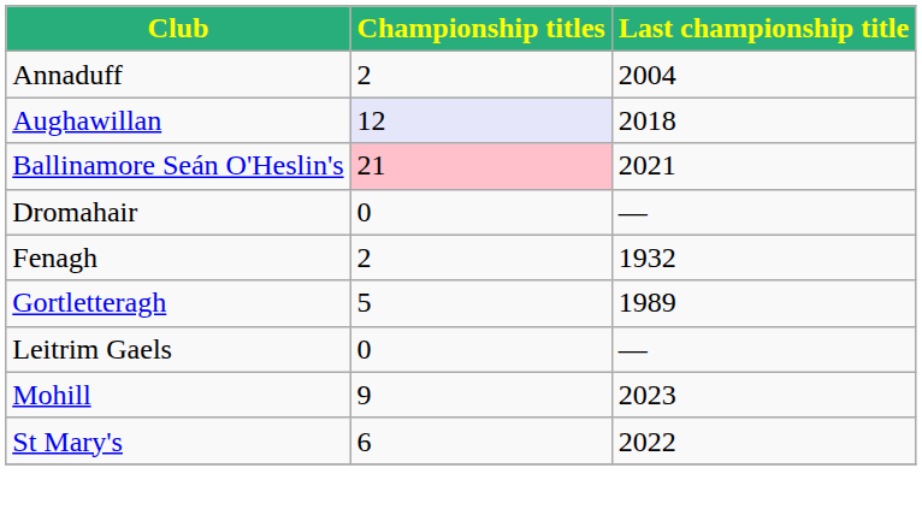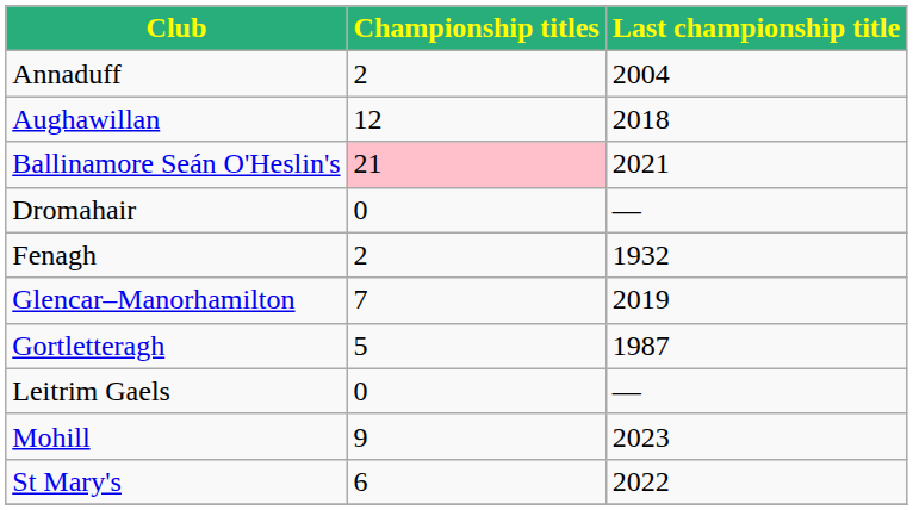Aughawillan | Championship titles: lavender background -> no background
+ row: Glencar–Manorhamilton | 7 | 2019
Gortletteragh | Last championship title: 1989 -> 1987
